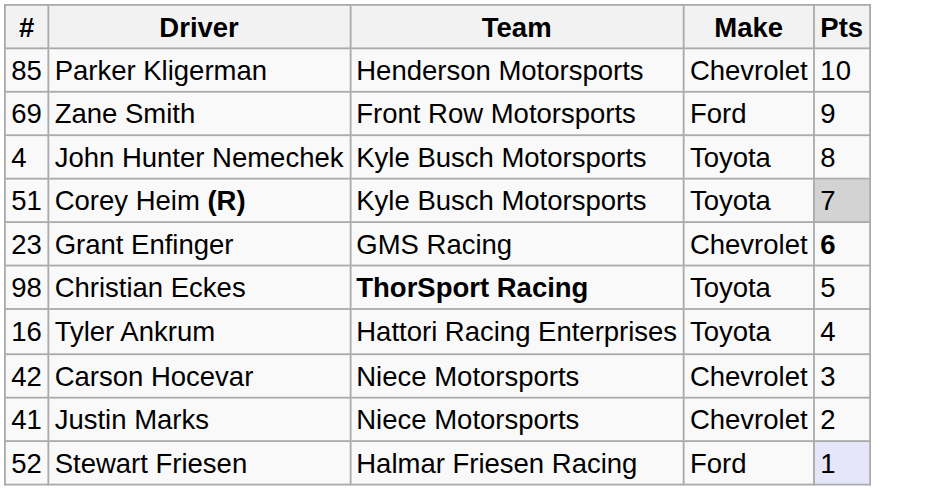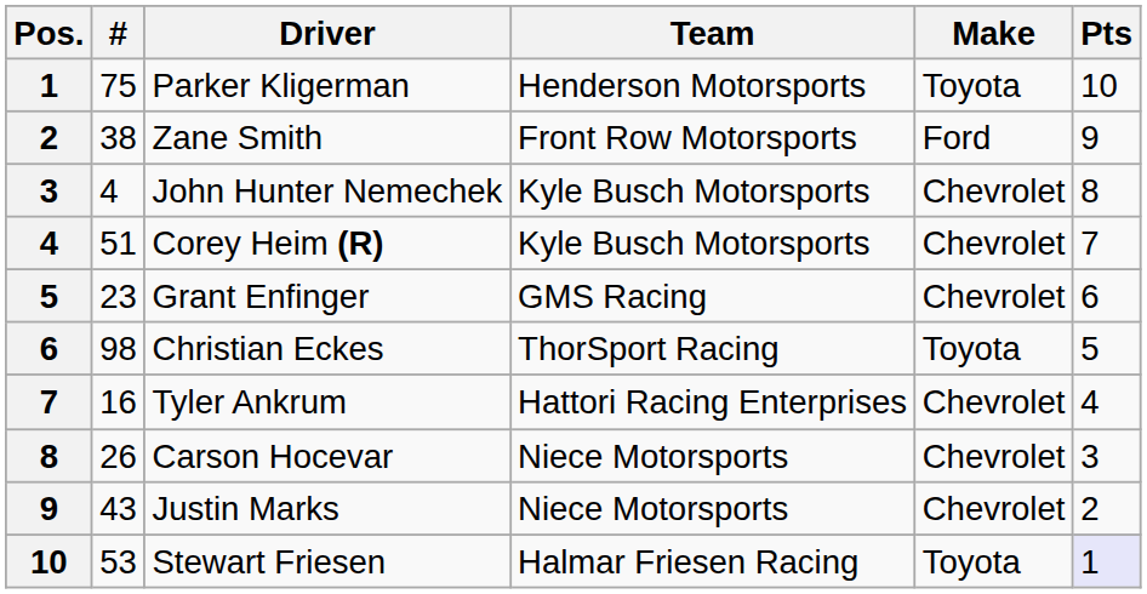+ column: Pos. | 1 | 2 | 3 | 4 | 5 | 6 | 7 | 8 | 9 | 10
Parker Kligerman | #: 85 -> 75
Parker Kligerman | Make: Chevrolet -> Toyota
Zane Smith | #: 69 -> 38
John Hunter Nemechek | Make: Toyota -> Chevrolet
Corey Heim (R) | Make: Toyota -> Chevrolet
Corey Heim (R) | Pts: lightgrey background -> no background
Grant Enfinger | Pts: bold -> normal
Christian Eckes | Team: bold -> normal
Tyler Ankrum | Make: Toyota -> Chevrolet
Carson Hocevar | #: 42 -> 26
Justin Marks | #: 41 -> 43
Stewart Friesen | #: 52 -> 53
Stewart Friesen | Make: Ford -> Toyota
